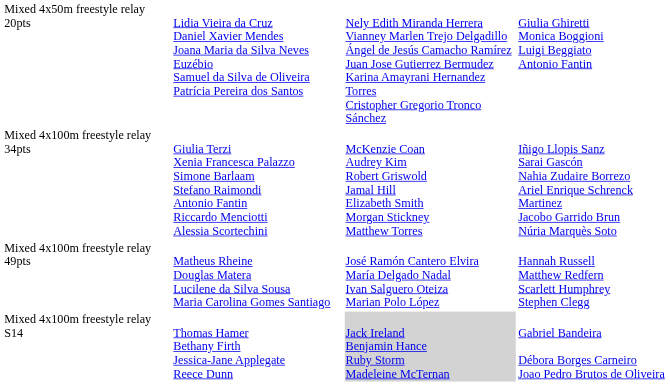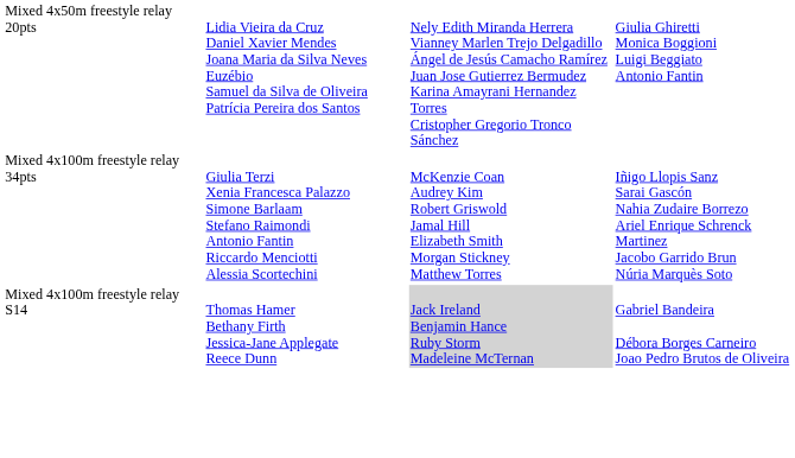- row: Mixed 4x100m freestyle relay 49pts | Matheus Rheine Douglas Matera Lucilene da Silva Sousa Maria Carolina Gomes Santiago | José Ramón Cantero Elvira María Delgado Nadal Ivan Salguero Oteiza Marian Polo López | Hannah Russell Matthew Redfern Scarlett Humphrey Stephen Clegg
